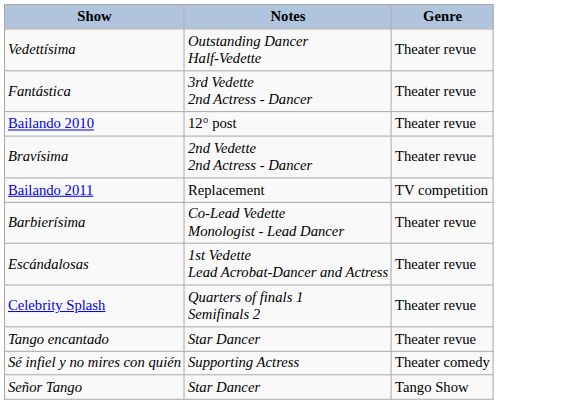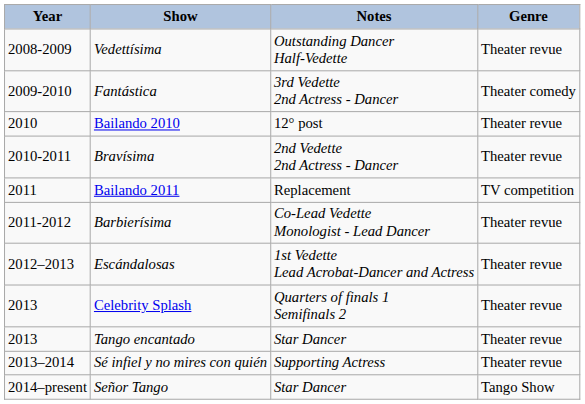+ column: Year | 2008-2009 | 2009-2010 | 2010 | 2010-2011 | 2011 | 2011-2012 | 2012–2013 | 2013 | 2013 | 2013–2014 | 2014–present
Fantástica | Genre: Theater revue -> Theater comedy
Sé infiel y no mires con quién | Genre: Theater comedy -> Theater revue
